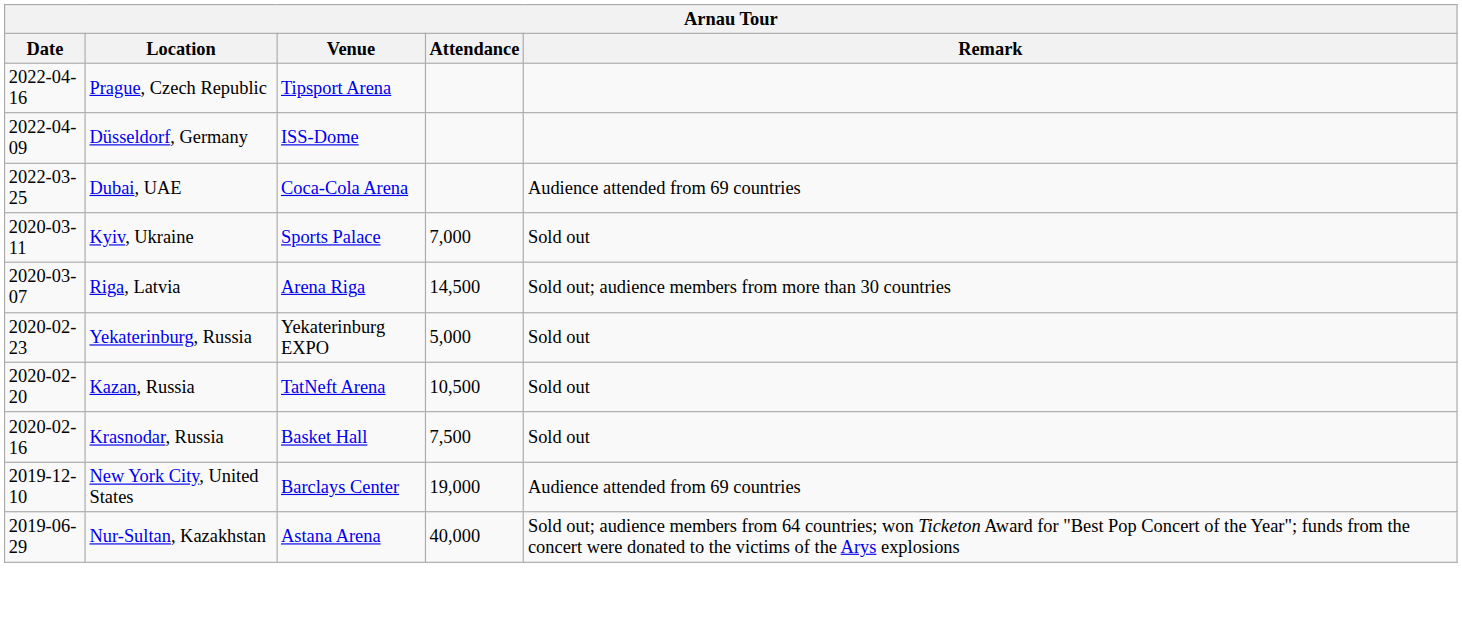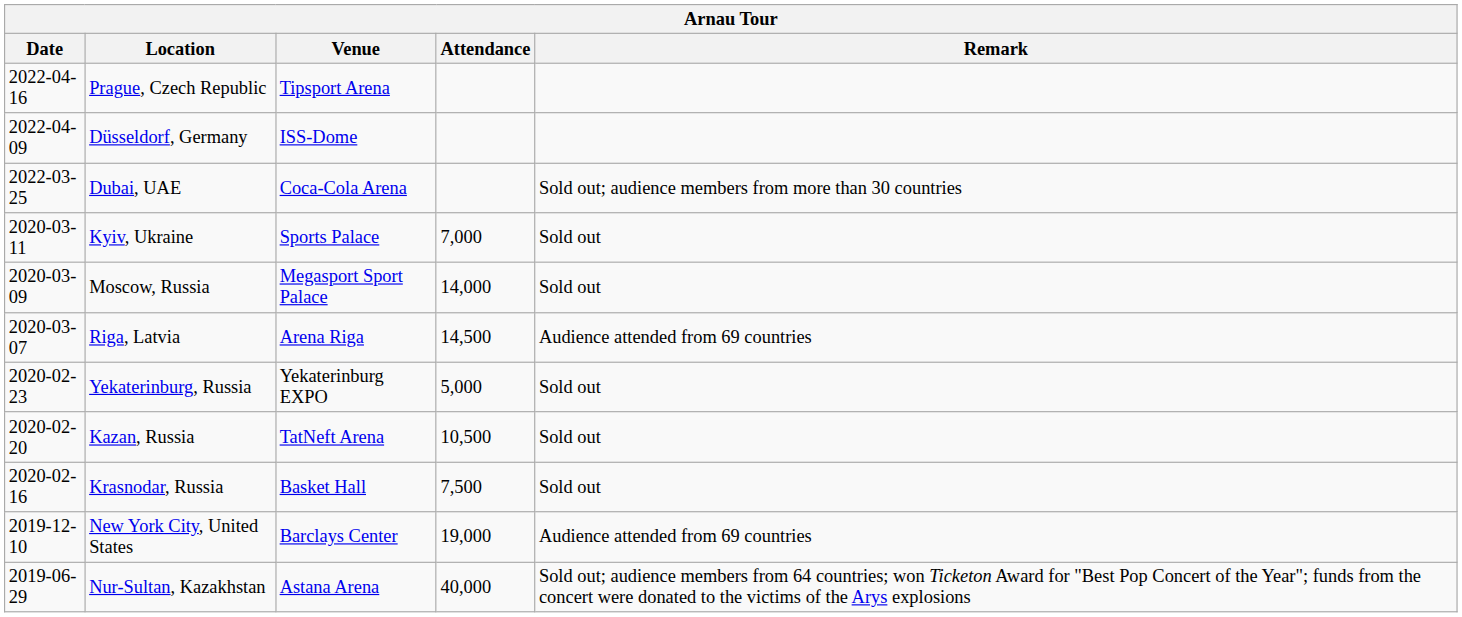Dubai, UAE | Remark: Audience attended from 69 countries -> Sold out; audience members from more than 30 countries
+ row: 2020-03-09 | Moscow, Russia | Megasport Sport Palace | 14,000 | Sold out
Riga, Latvia | Remark: Sold out; audience members from more than 30 countries -> Audience attended from 69 countries
